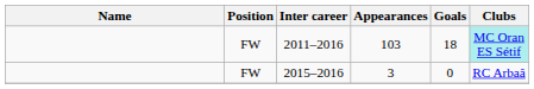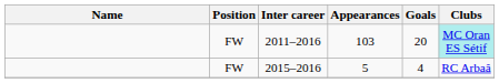2011–2016 | Goals: 18 -> 20
2015–2016 | Appearances: 3 -> 5
2015–2016 | Goals: 0 -> 4
